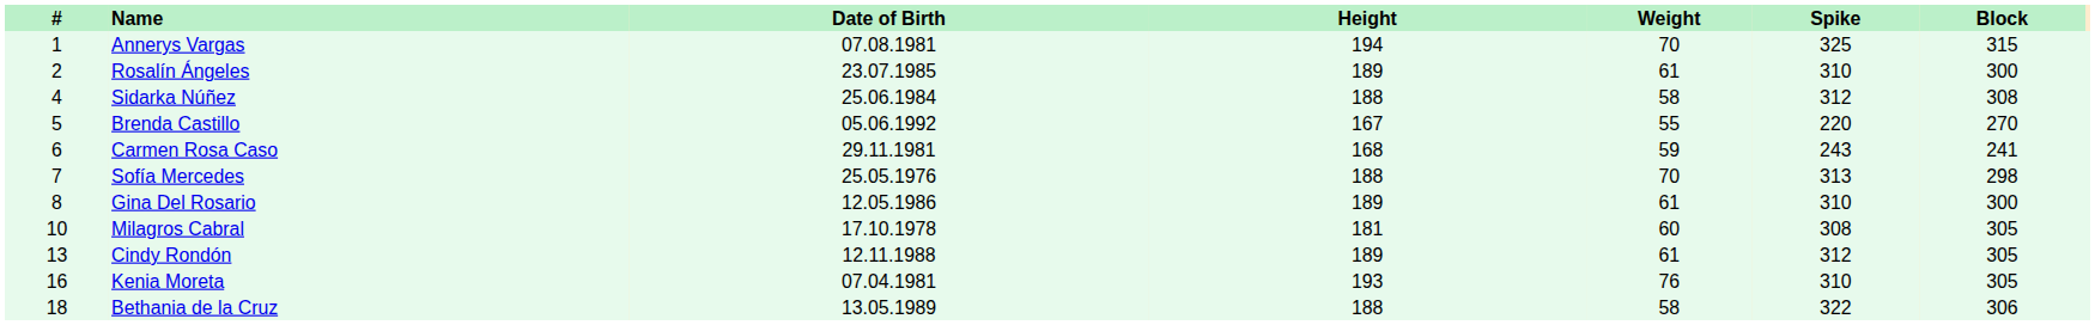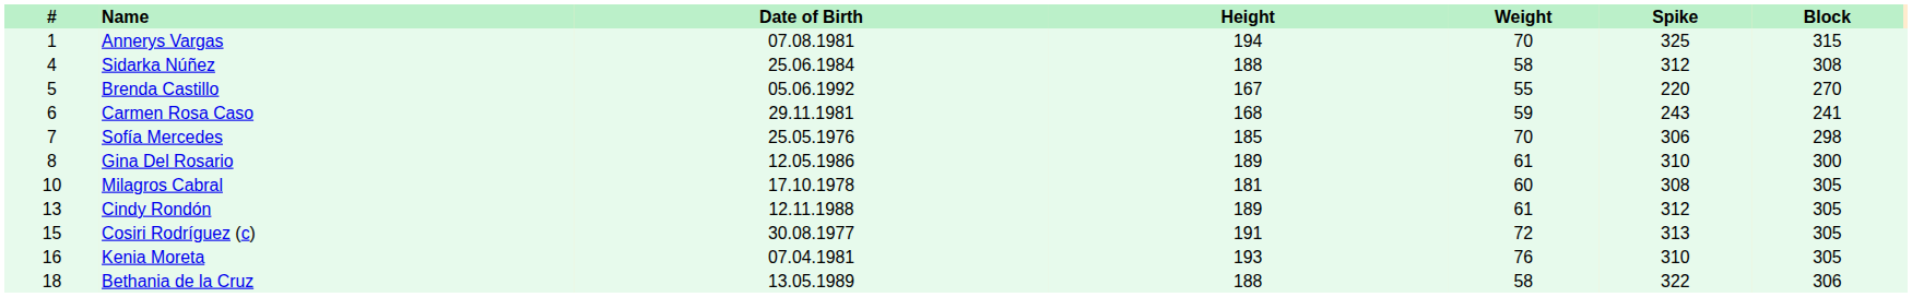- row: 2 | Rosalín Ángeles | 23.07.1985 | 189 | 61 | 310 | 300
Sofía Mercedes | Height: 188 -> 185
Sofía Mercedes | Spike: 313 -> 306
+ row: 15 | Cosiri Rodríguez (c) | 30.08.1977 | 191 | 72 | 313 | 305
